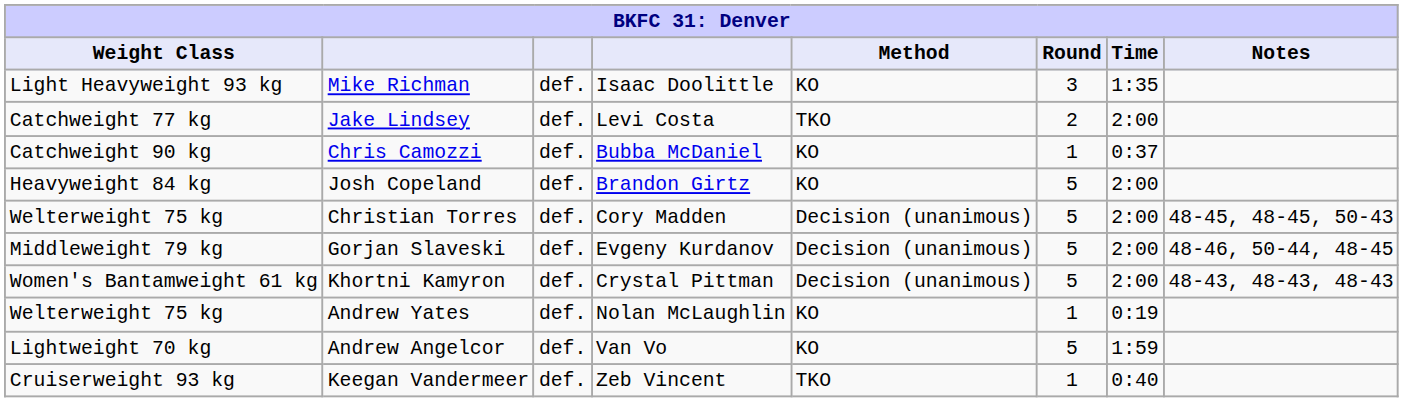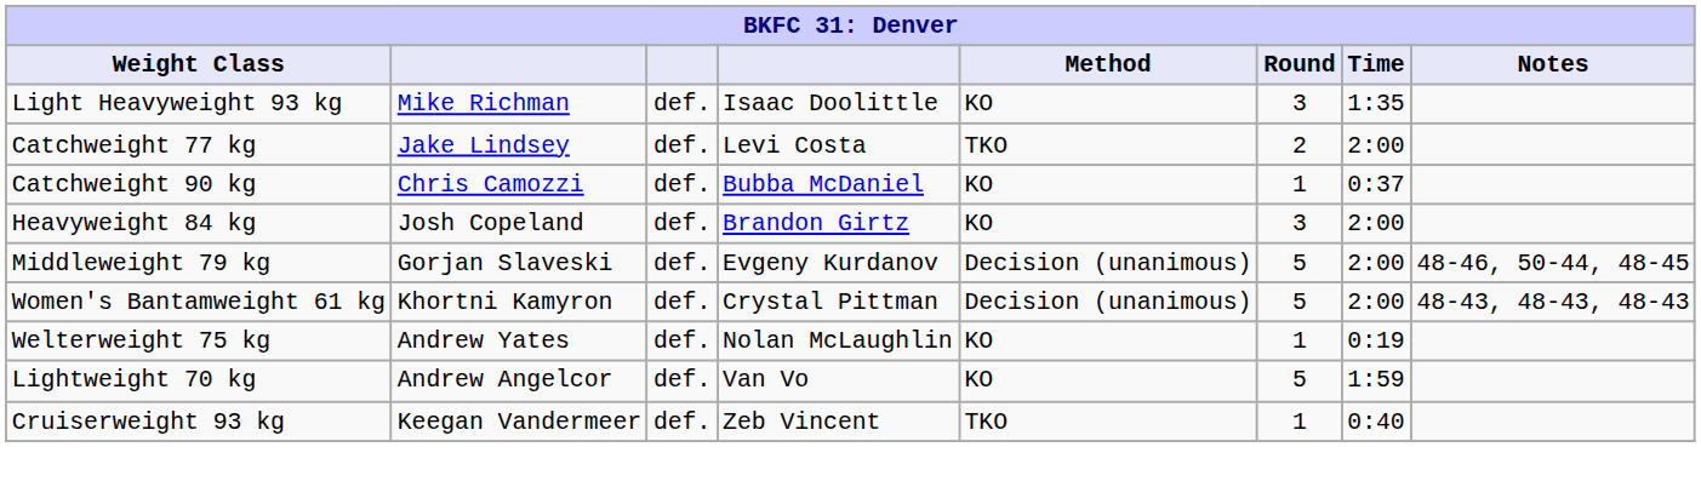Josh Copeland | Round: 5 -> 3
- row: Welterweight 75 kg | Christian Torres | def. | Cory Madden | Decision (unanimous) | 5 | 2:00 | 48-45, 48-45, 50-43
